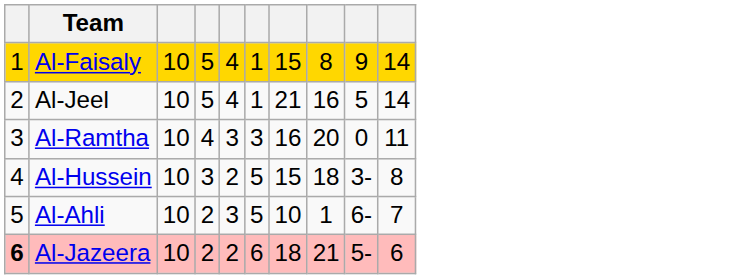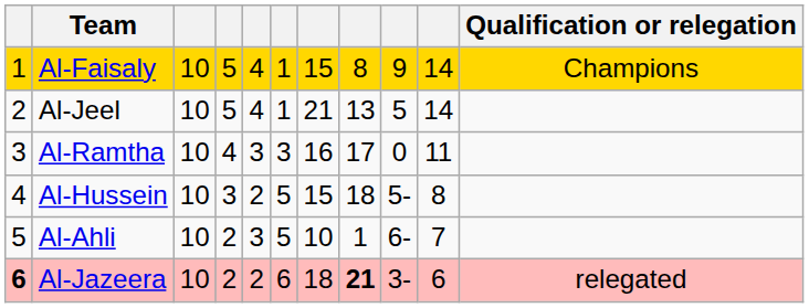+ column: Qualification or relegation | Champions | relegated
Al-Jeel | column 8: 16 -> 13
Al-Ramtha | column 8: 20 -> 17
Al-Hussein | column 9: 3- -> 5-
Al-Jazeera | column 8: normal -> bold
Al-Jazeera | column 9: 5- -> 3-
